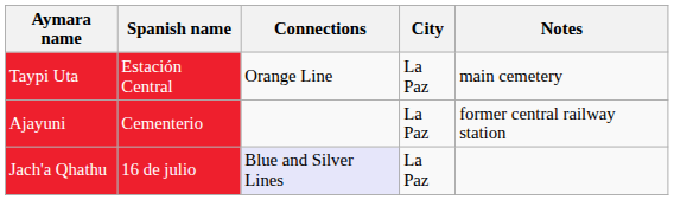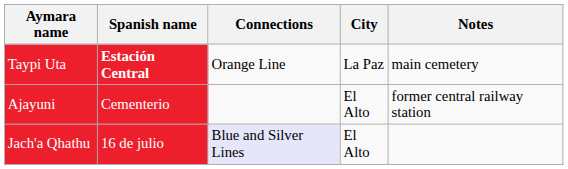Taypi Uta | Spanish name: normal -> bold
Ajayuni | City: La Paz -> El Alto
Jach'a Qhathu | City: La Paz -> El Alto
